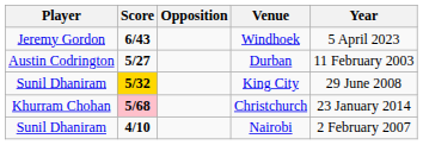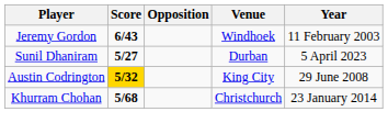Windhoek | Year: 5 April 2023 -> 11 February 2003
Durban | Player: Austin Codrington -> Sunil Dhaniram
Durban | Year: 11 February 2003 -> 5 April 2023
King City | Player: Sunil Dhaniram -> Austin Codrington
Christchurch | Score: pink background -> no background
- row: Sunil Dhaniram | 4/10 | Nairobi | 2 February 2007
